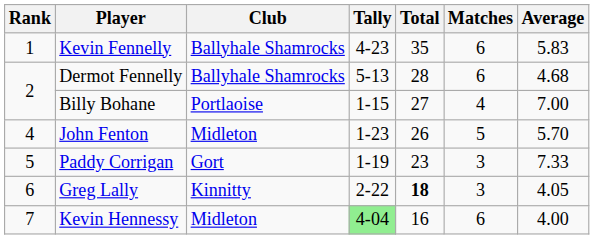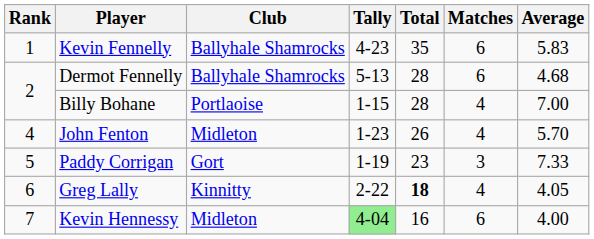Billy Bohane | Total: 27 -> 28
John Fenton | Matches: 5 -> 4
Greg Lally | Matches: 3 -> 4
